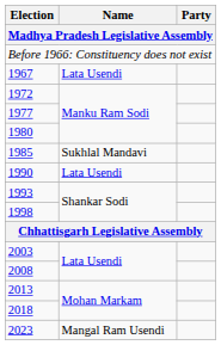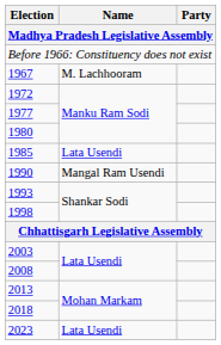1967 | Name: Lata Usendi -> M. Lachhooram
1985 | Name: Sukhlal Mandavi -> Lata Usendi
1990 | Name: Lata Usendi -> Mangal Ram Usendi
2023 | Name: Mangal Ram Usendi -> Lata Usendi
